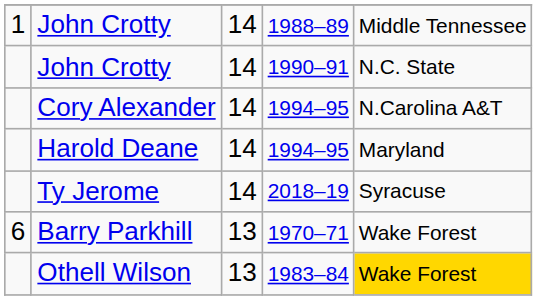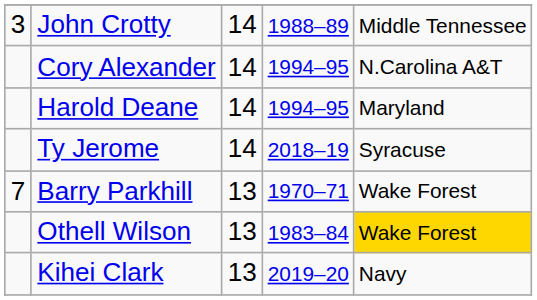John Crotty / 1988–89 | column 1: 1 -> 3
- row: John Crotty | 14 | 1990–91 | N.C. State
Barry Parkhill | column 1: 6 -> 7
+ row: Kihei Clark | 13 | 2019–20 | Navy
